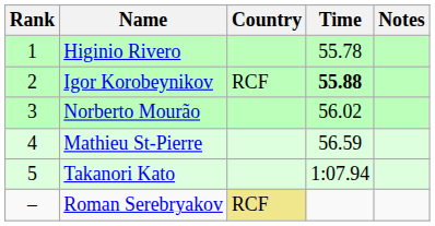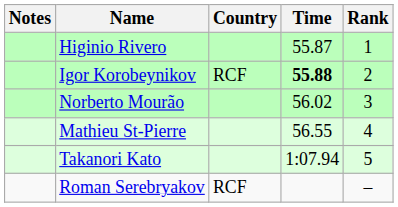columns swapped: Rank <-> Notes
Higinio Rivero | Time: 55.78 -> 55.87
Mathieu St-Pierre | Time: 56.59 -> 56.55
Roman Serebryakov | Country: khaki background -> no background
